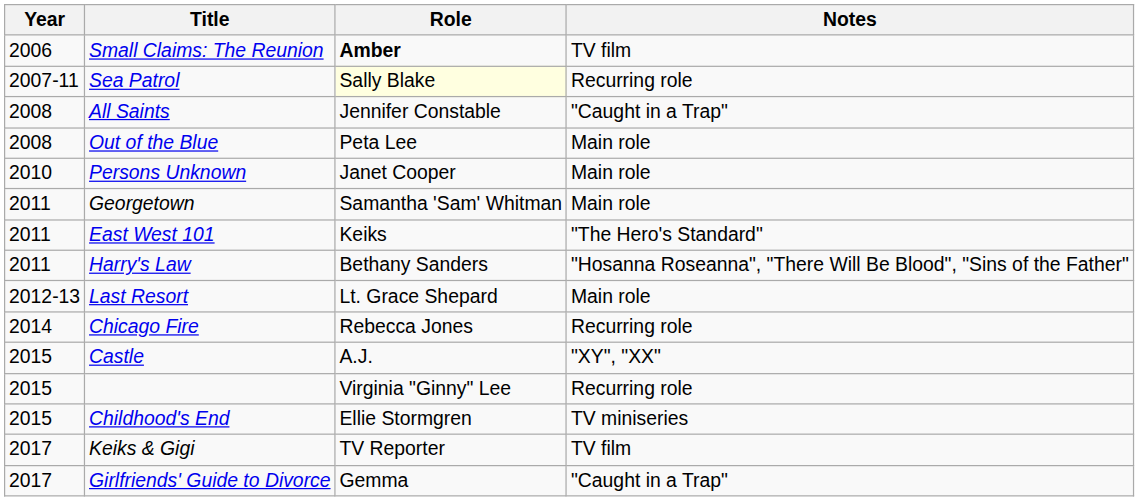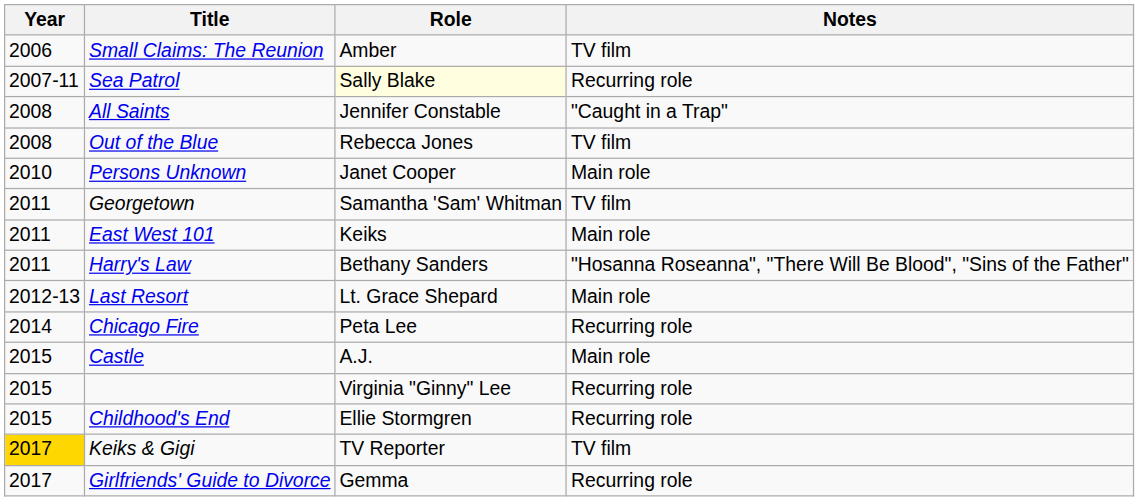Small Claims: The Reunion | Role: bold -> normal
Out of the Blue | Role: Peta Lee -> Rebecca Jones
Out of the Blue | Notes: Main role -> TV film
Georgetown | Notes: Main role -> TV film
East West 101 | Notes: "The Hero's Standard" -> Main role
Chicago Fire | Role: Rebecca Jones -> Peta Lee
Castle | Notes: "XY", "XX" -> Main role
Childhood's End | Notes: TV miniseries -> Recurring role
Keiks & Gigi | Year: no background -> gold background
Girlfriends' Guide to Divorce | Notes: "Caught in a Trap" -> Recurring role
